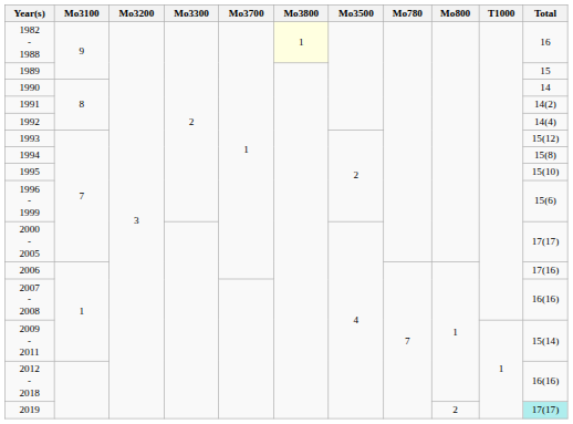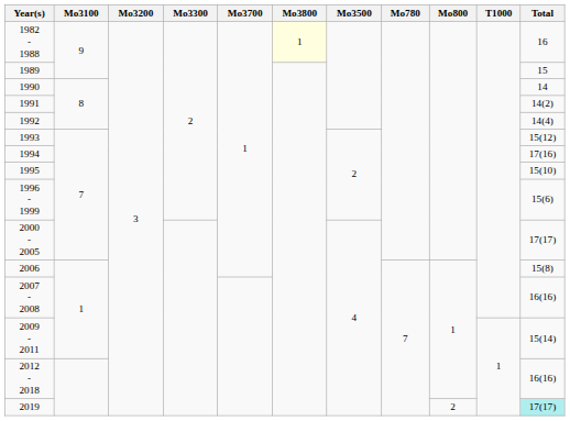1994 | Total: 15(8) -> 17(16)
2006 | Total: 17(16) -> 15(8)
